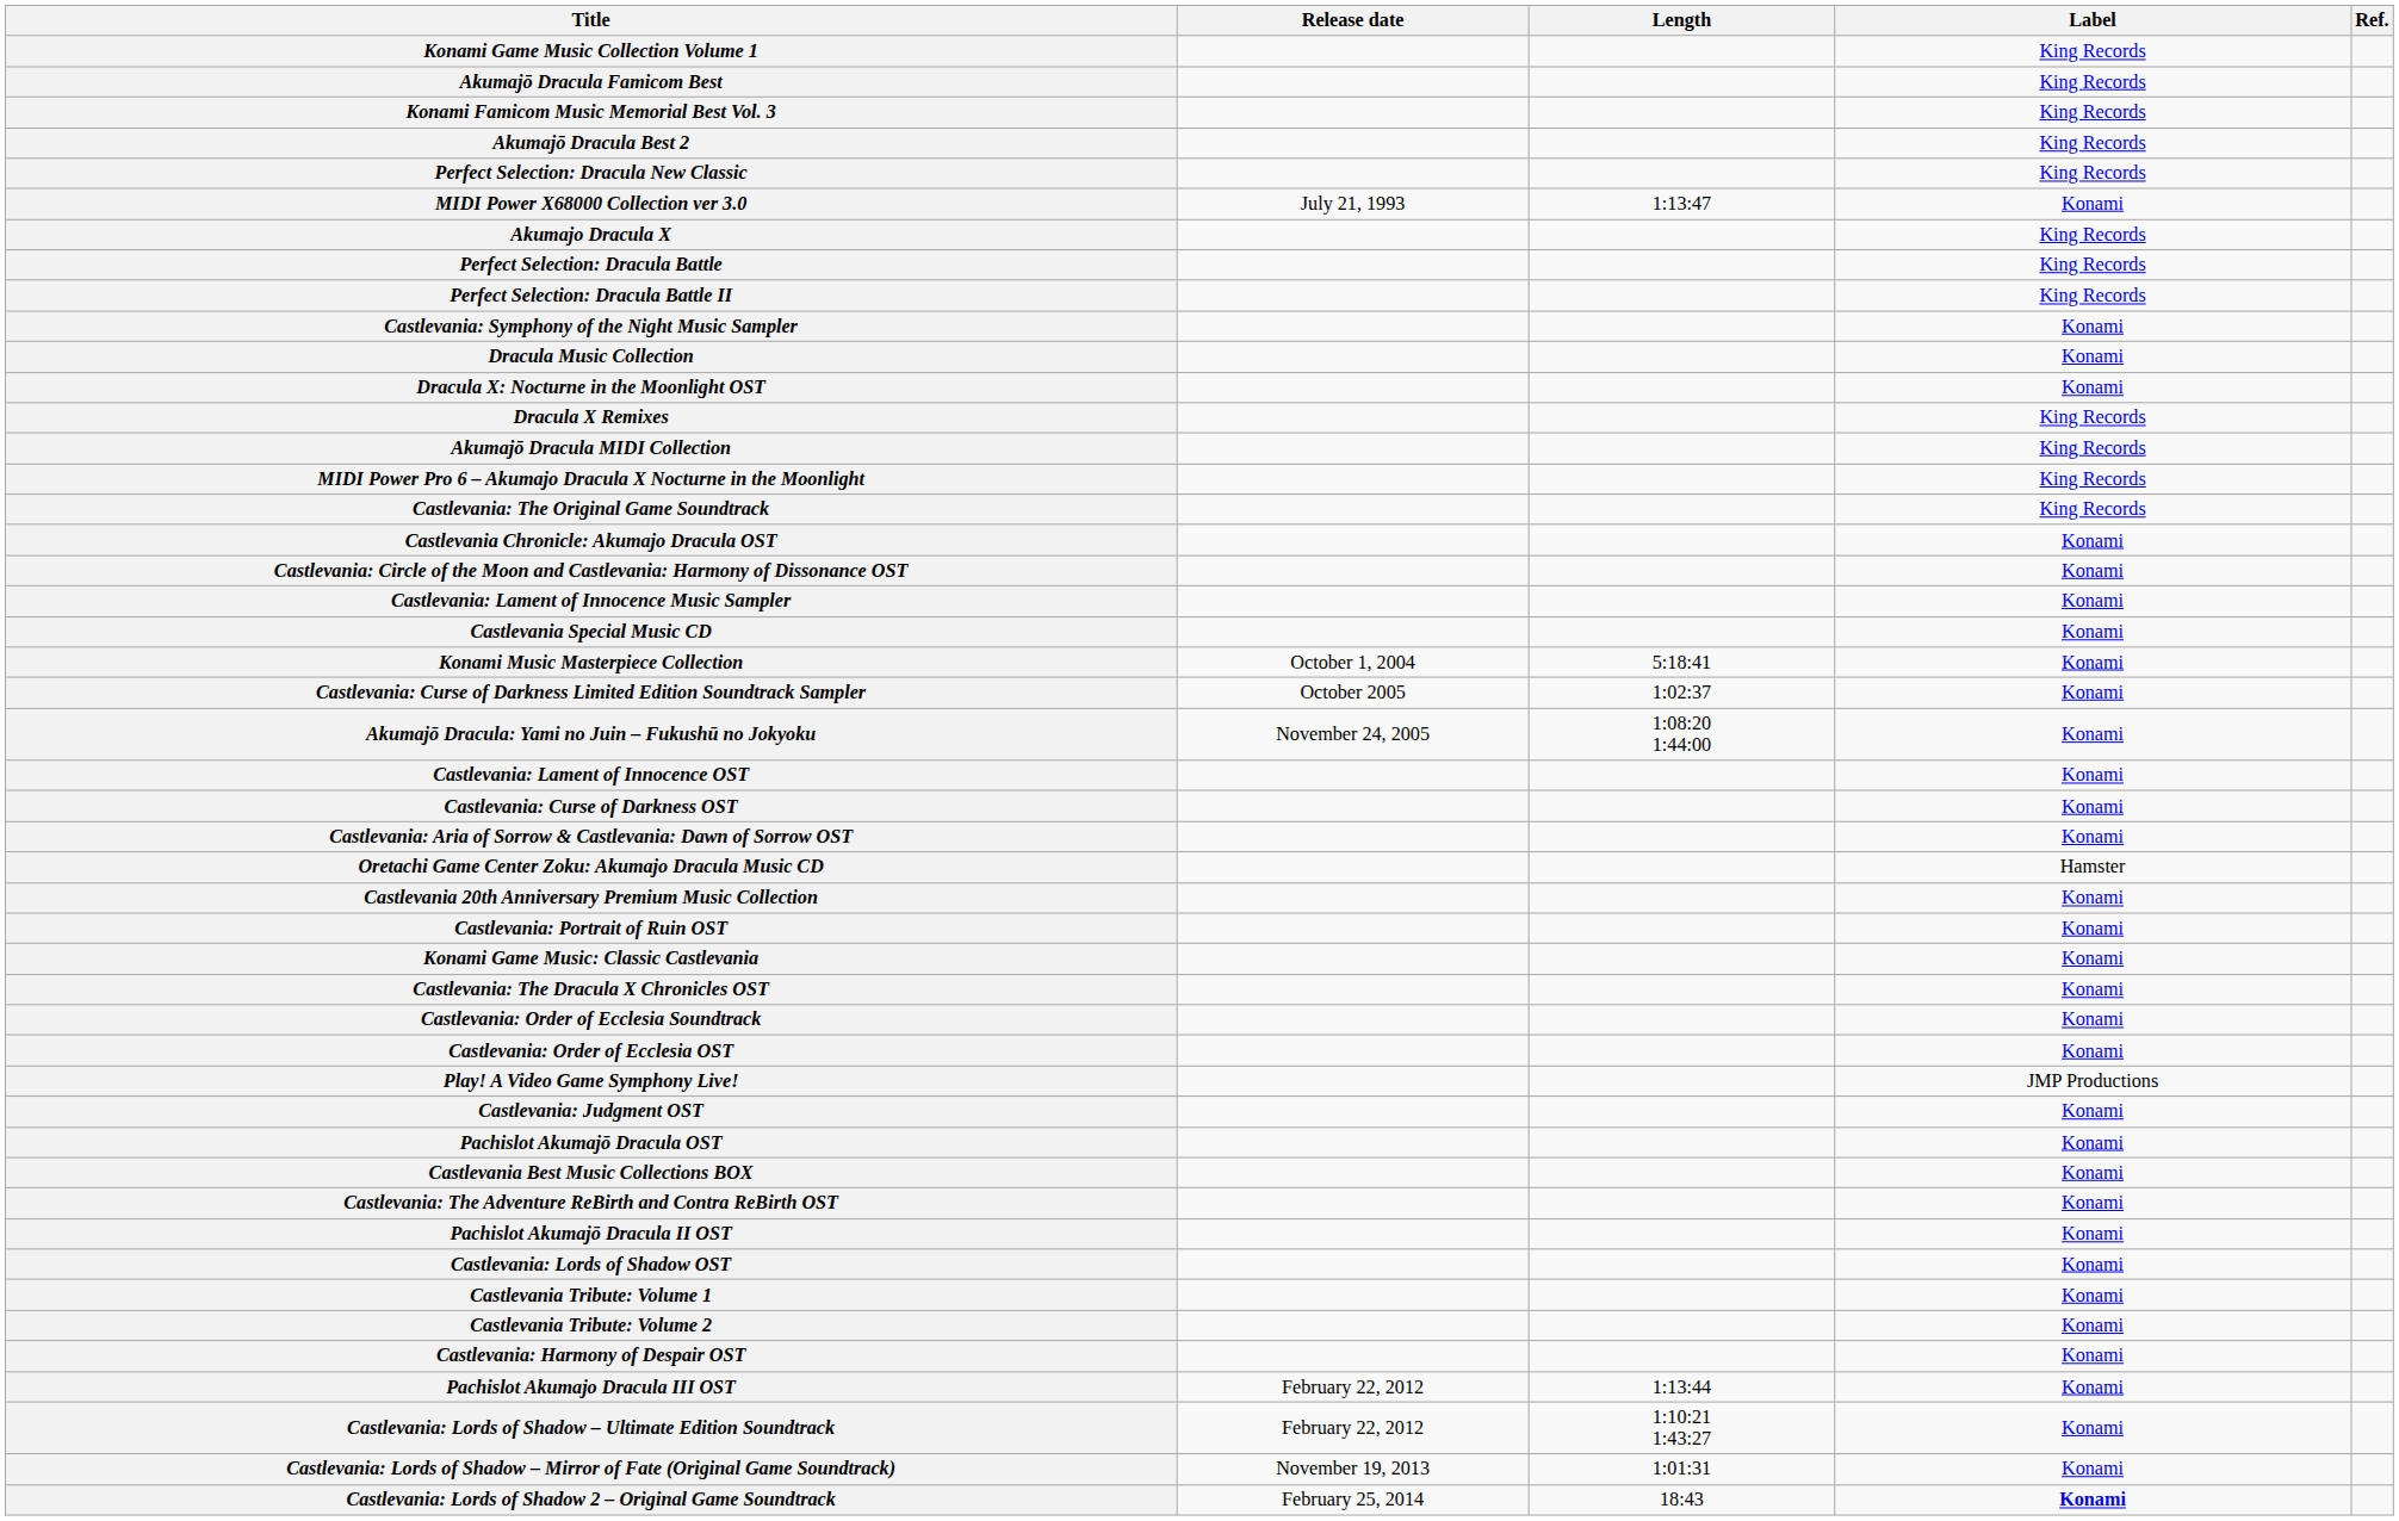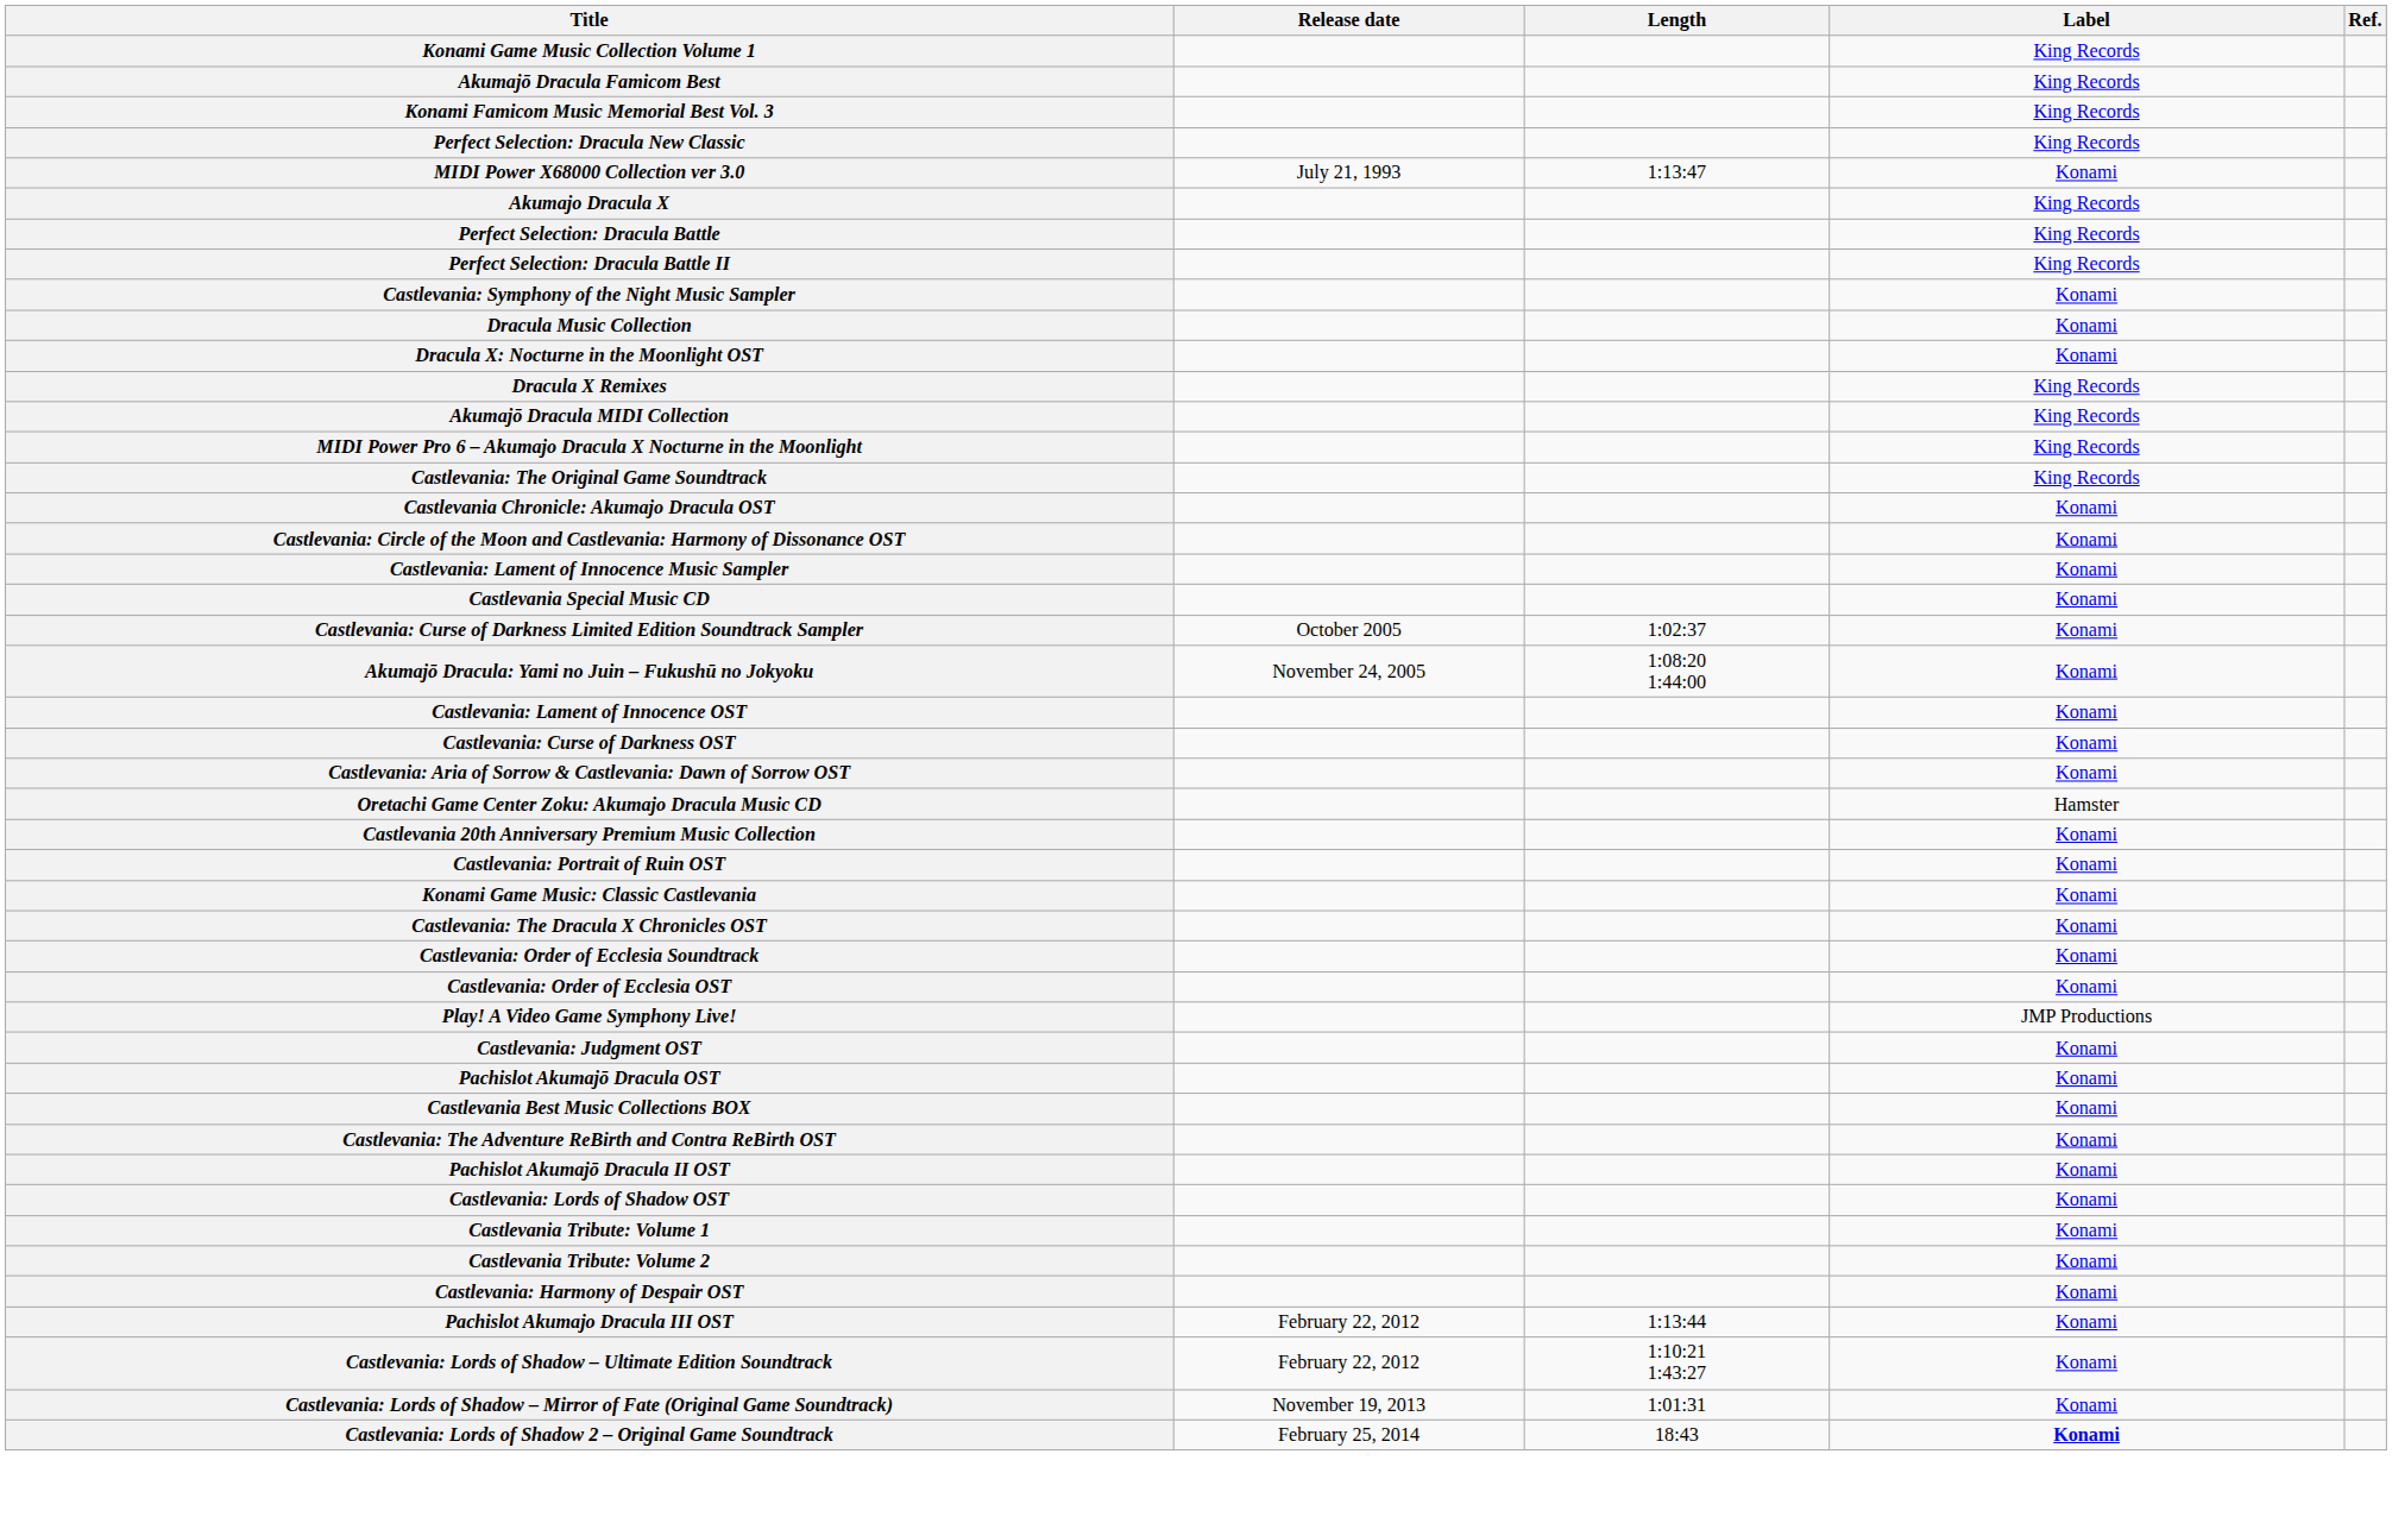- row: Akumajō Dracula Best 2 | King Records
- row: Konami Music Masterpiece Collection | October 1, 2004 | 5:18:41 | Konami
